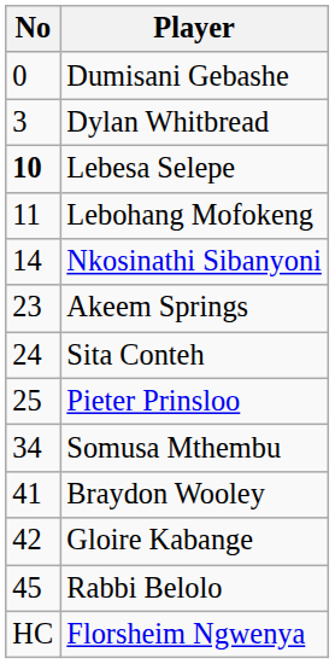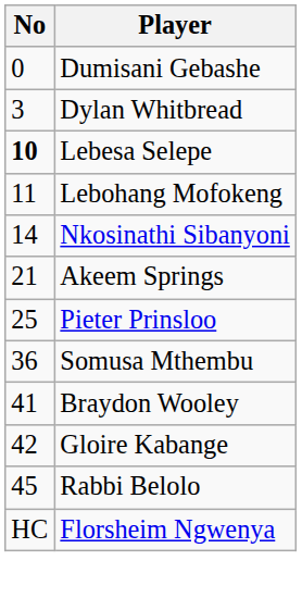Akeem Springs | No: 23 -> 21
- row: 24 | Sita Conteh
Somusa Mthembu | No: 34 -> 36
